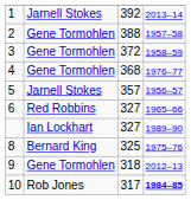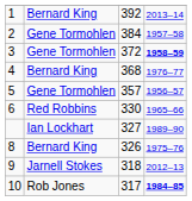1 | column 2: Jarnell Stokes -> Bernard King
2 | column 3: 388 -> 384
3 | column 4: normal -> bold
4 | column 2: Gene Tormohlen -> Bernard King
5 | column 2: Jarnell Stokes -> Gene Tormohlen
6 | column 3: 327 -> 330
8 | column 3: 325 -> 326
9 | column 2: Gene Tormohlen -> Jarnell Stokes
